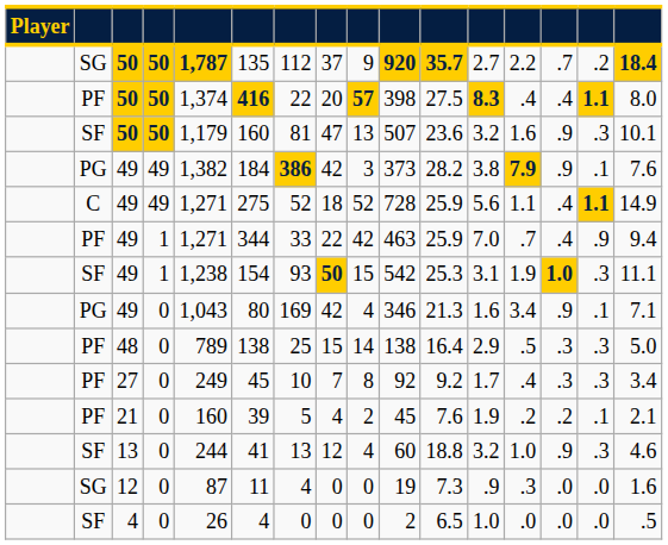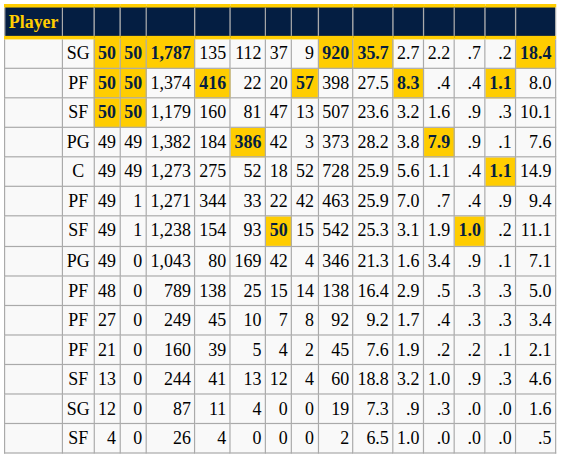C / 49 | column 5: 1,271 -> 1,273
SF / 49 | column 15: .3 -> .2
